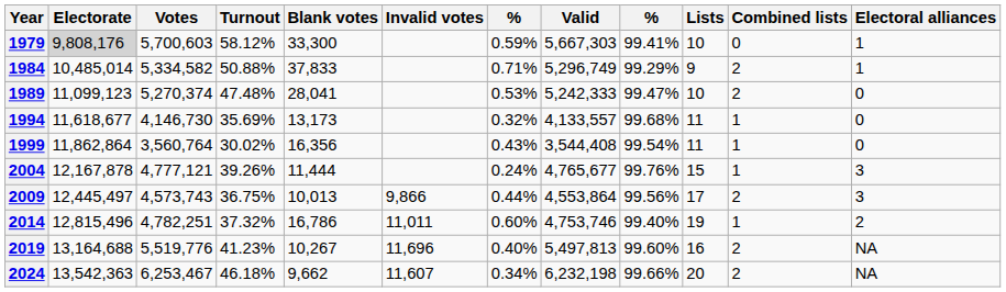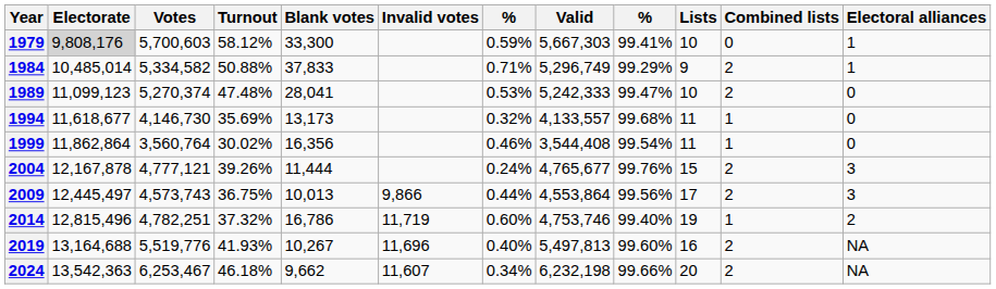1999 | column 7: 0.43% -> 0.46%
2004 | Combined lists: 1 -> 2
2014 | Invalid votes: 11,011 -> 11,719
2019 | Turnout: 41.23% -> 41.93%
